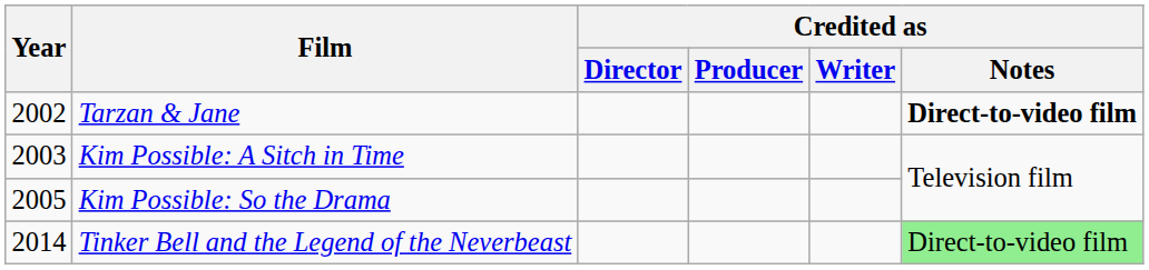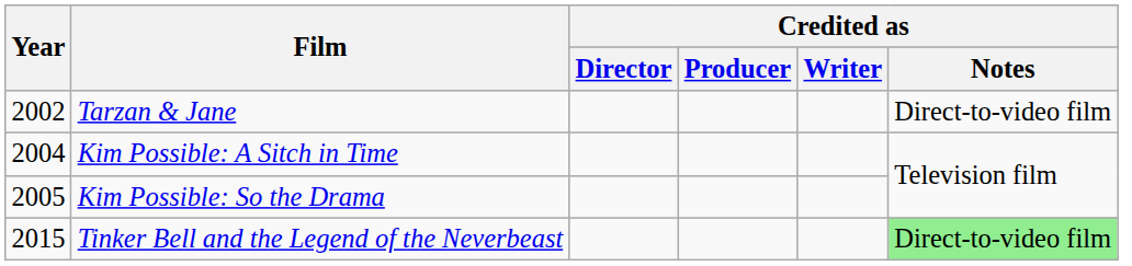Tarzan & Jane | Credited as / Notes: bold -> normal
Kim Possible: A Sitch in Time | Year: 2003 -> 2004
Tinker Bell and the Legend of the Neverbeast | Year: 2014 -> 2015
